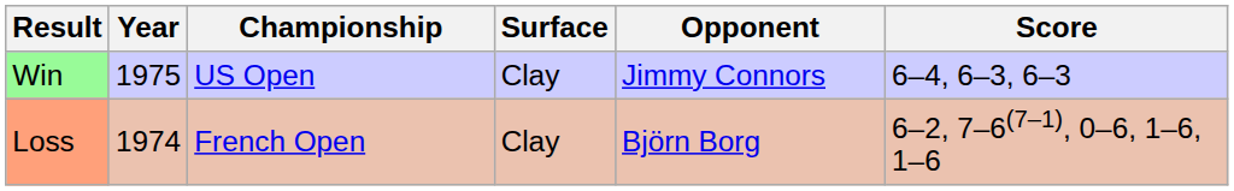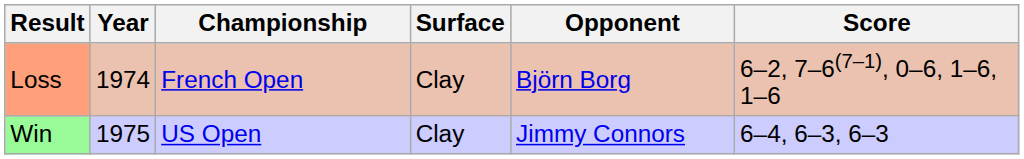rows swapped: Loss <-> Win
